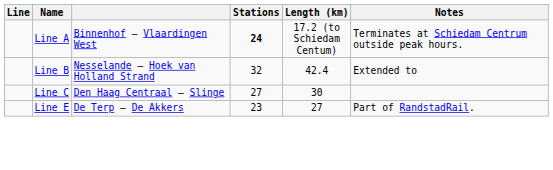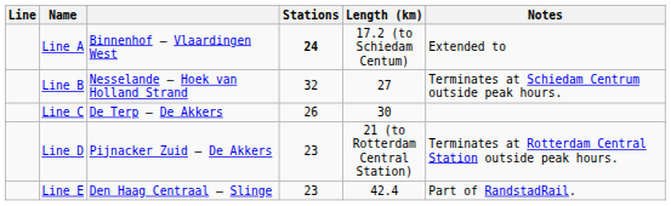Line A | Notes: Terminates at Schiedam Centrum outside peak hours. -> Extended to
Line B | Length (km): 42.4 -> 27
Line B | Notes: Extended to -> Terminates at Schiedam Centrum outside peak hours.
Line C | column 3: Den Haag Centraal – Slinge -> De Terp – De Akkers
Line C | Stations: 27 -> 26
+ row: Line D | Pijnacker Zuid – De Akkers | 23 | 21 (to Rotterdam Central Station) | Terminates at Rotterdam Central Station outside peak hours.
Line E | column 3: De Terp – De Akkers -> Den Haag Centraal – Slinge
Line E | Length (km): 27 -> 42.4
